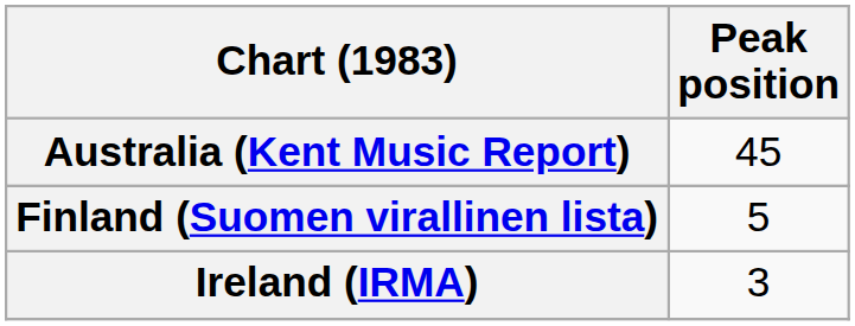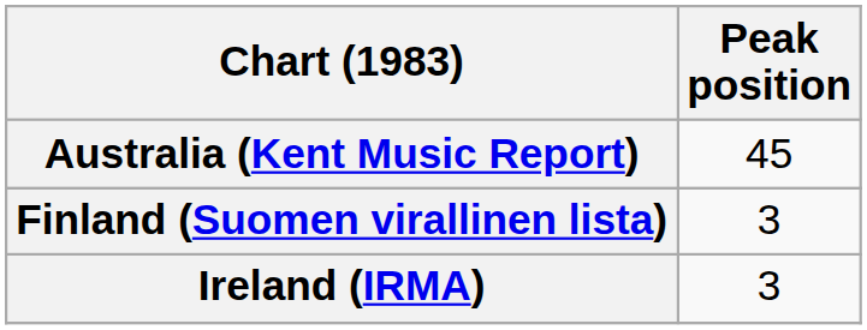Finland (Suomen virallinen lista) | Peak position: 5 -> 3
